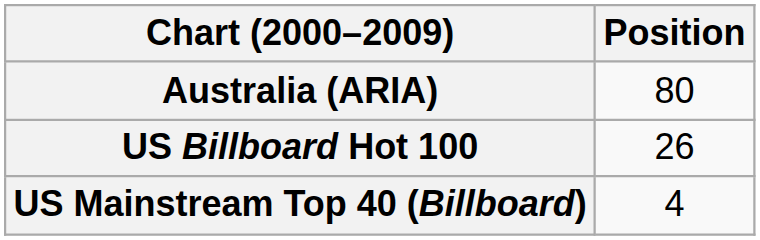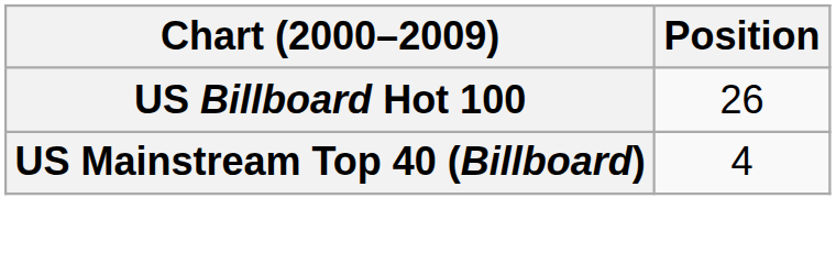- row: Australia (ARIA) | 80
